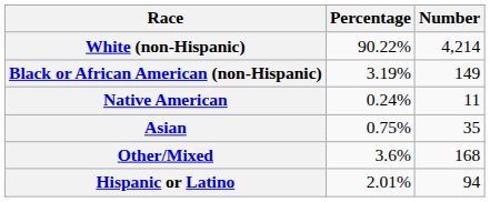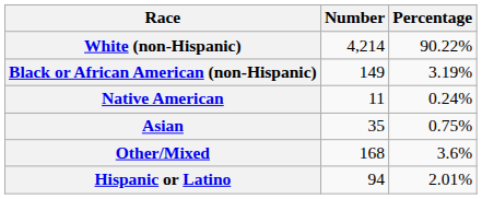columns swapped: Number <-> Percentage
